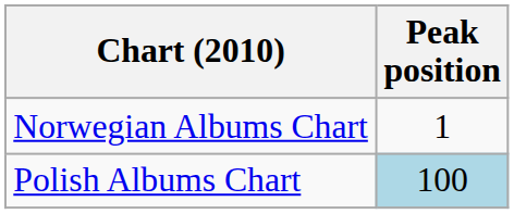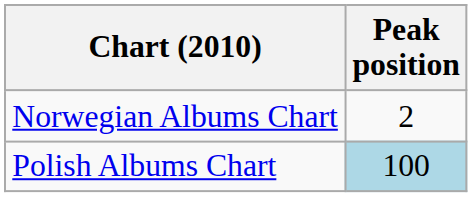Norwegian Albums Chart | Peak position: 1 -> 2
